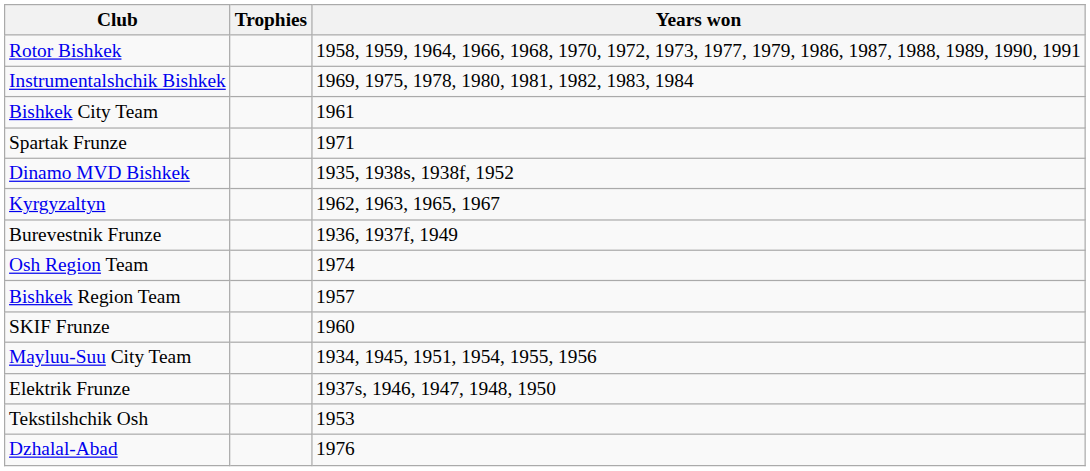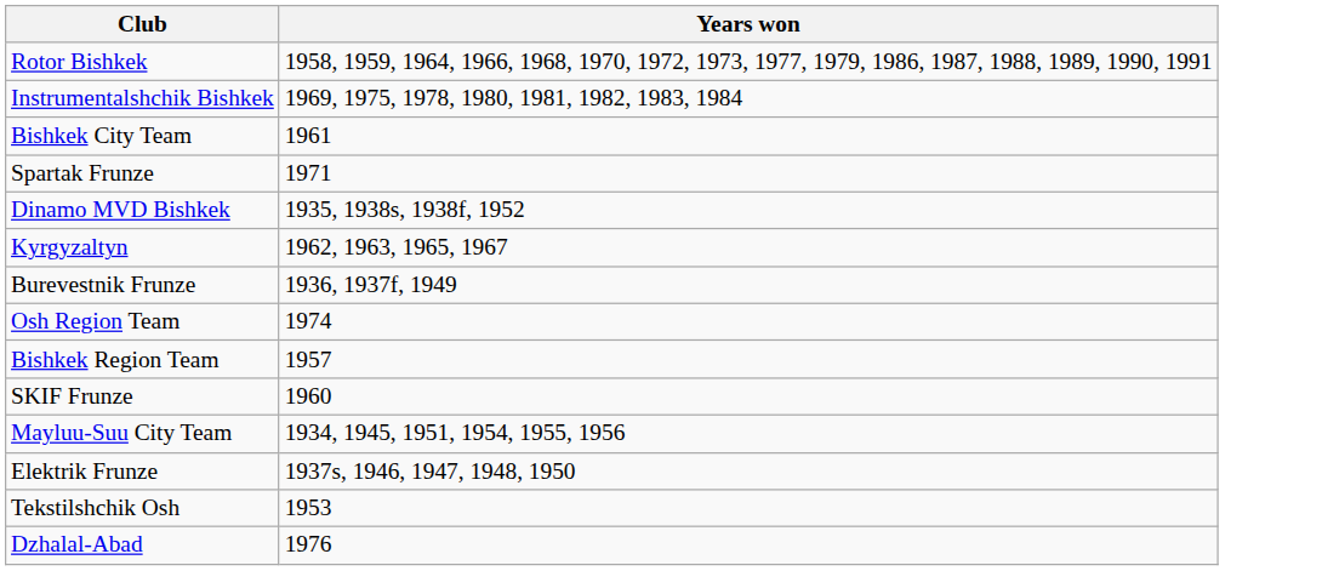- column: Trophies
